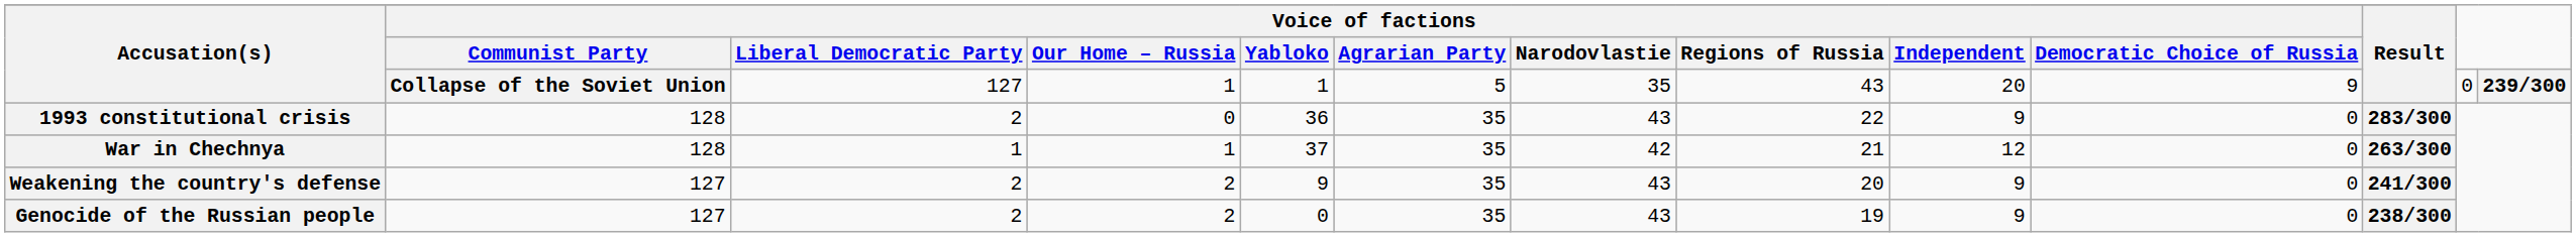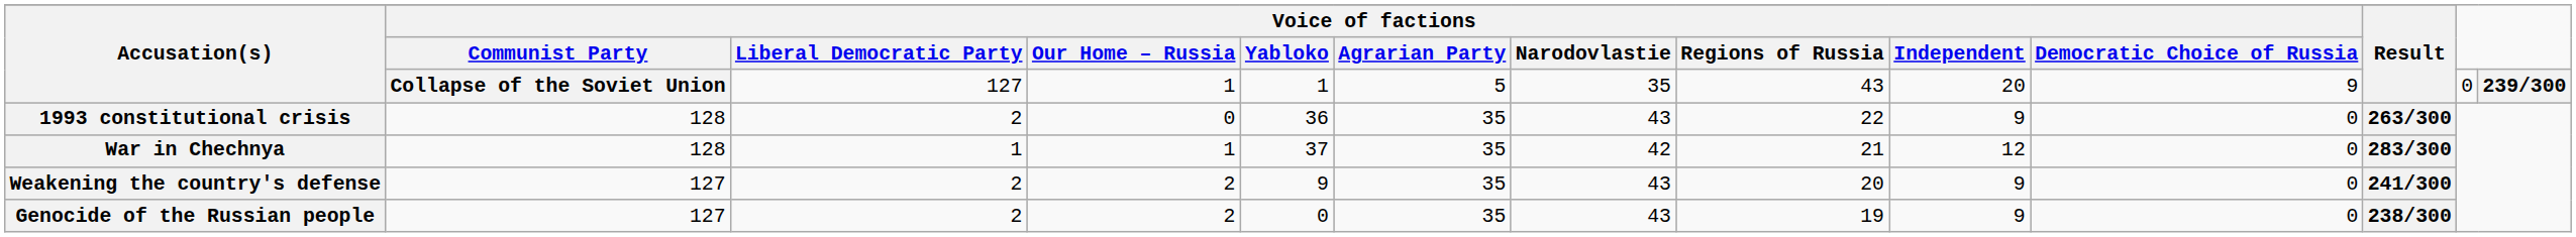1993 constitutional crisis | Result: 283/300 -> 263/300
War in Chechnya | Result: 263/300 -> 283/300
